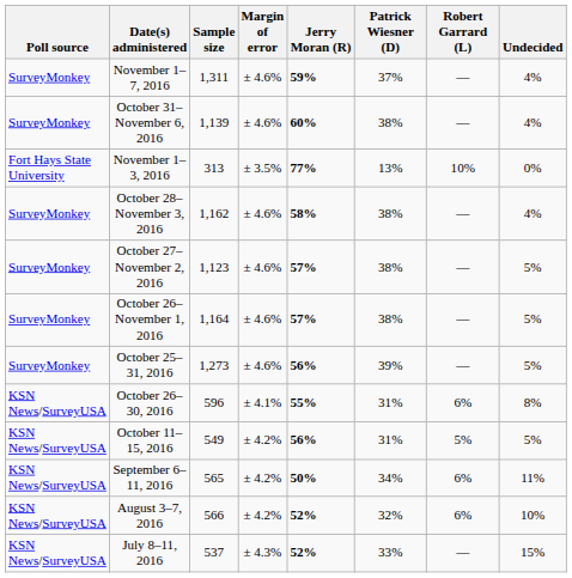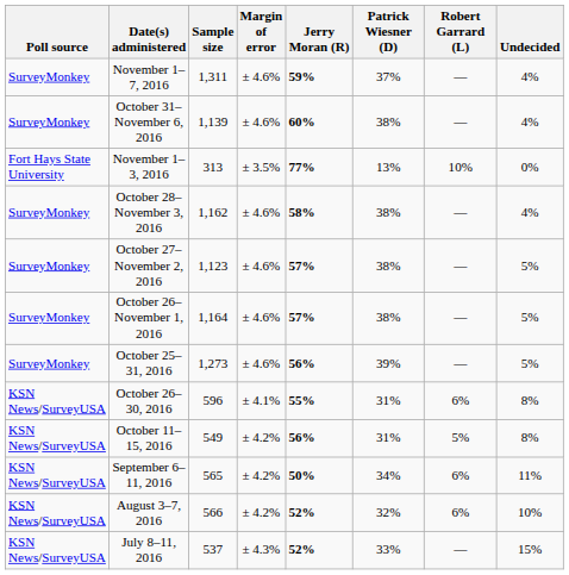October 11–15, 2016 | Undecided: 5% -> 8%
